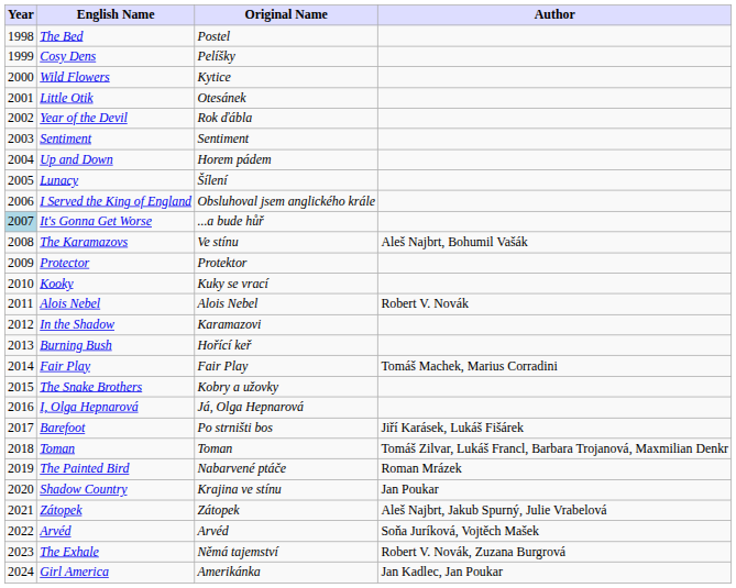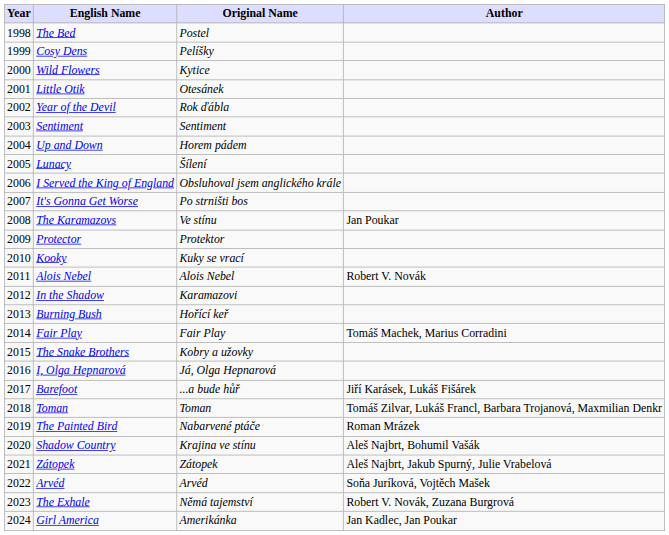It's Gonna Get Worse | Year: lightblue background -> no background
It's Gonna Get Worse | Original Name: ...a bude hůř -> Po strništi bos
The Karamazovs | Author: Aleš Najbrt, Bohumil Vašák -> Jan Poukar
Barefoot | Original Name: Po strništi bos -> ...a bude hůř
Shadow Country | Author: Jan Poukar -> Aleš Najbrt, Bohumil Vašák
